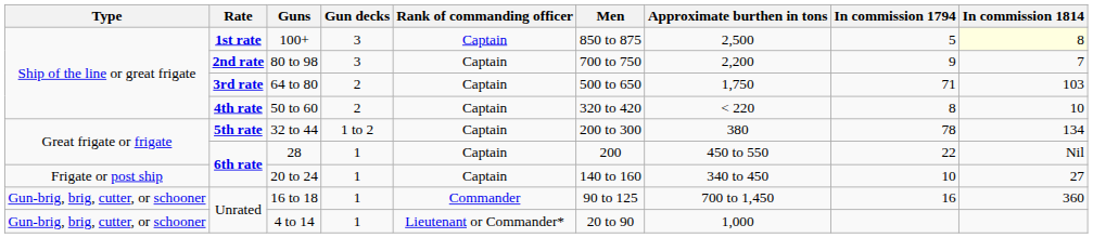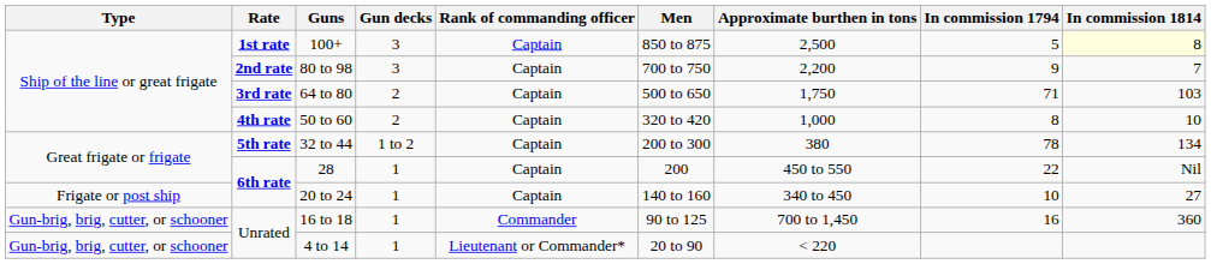50 to 60 | Approximate burthen in tons: < 220 -> 1,000
4 to 14 | Approximate burthen in tons: 1,000 -> < 220
